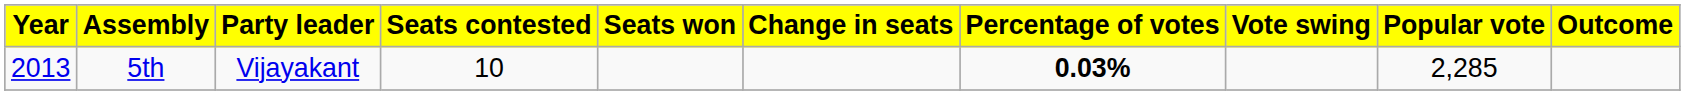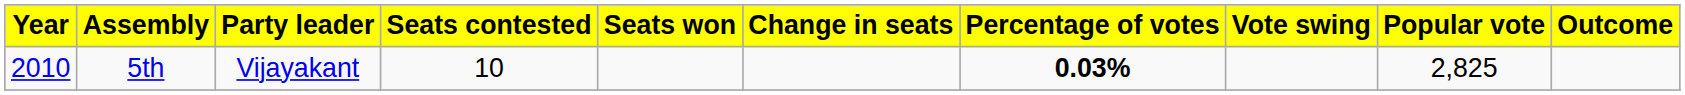5th | Year: 2013 -> 2010
5th | Popular vote: 2,285 -> 2,825
